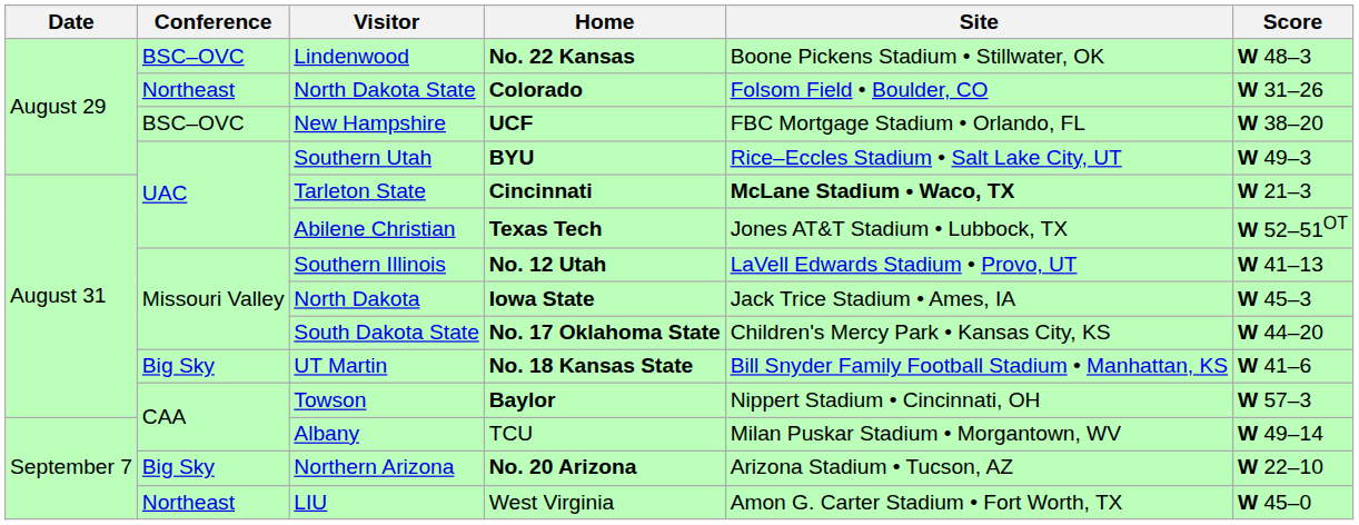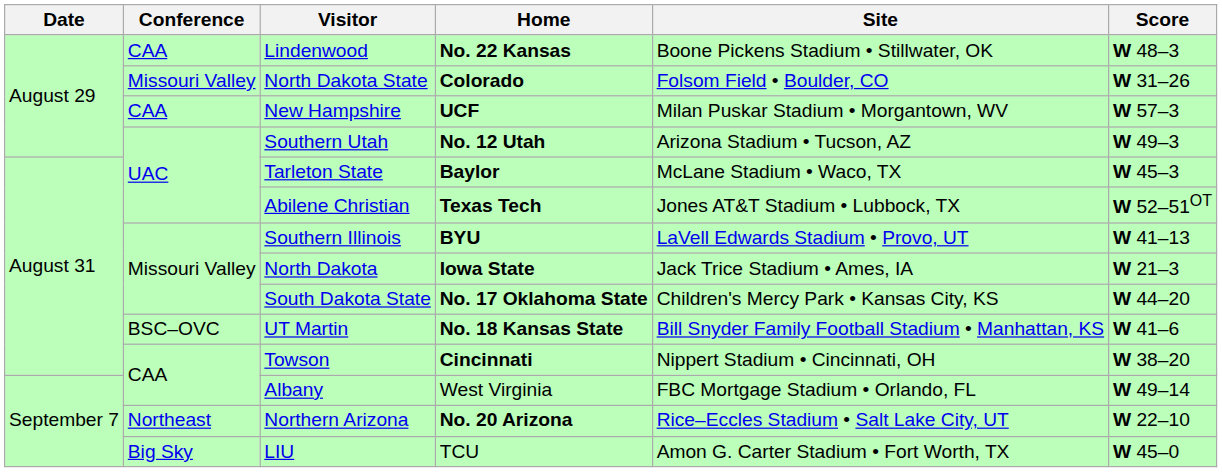Lindenwood | Conference: BSC–OVC -> CAA
North Dakota State | Conference: Northeast -> Missouri Valley
New Hampshire | Conference: BSC–OVC -> CAA
New Hampshire | Site: FBC Mortgage Stadium • Orlando, FL -> Milan Puskar Stadium • Morgantown, WV
New Hampshire | Score: W 38–20 -> W 57–3
Southern Utah | Home: BYU -> No. 12 Utah
Southern Utah | Site: Rice–Eccles Stadium • Salt Lake City, UT -> Arizona Stadium • Tucson, AZ
Tarleton State | Home: Cincinnati -> Baylor
Tarleton State | Site: bold -> normal
Tarleton State | Score: W 21–3 -> W 45–3
Southern Illinois | Home: No. 12 Utah -> BYU
North Dakota | Score: W 45–3 -> W 21–3
UT Martin | Conference: Big Sky -> BSC–OVC
Towson | Home: Baylor -> Cincinnati
Towson | Score: W 57–3 -> W 38–20
Albany | Home: TCU -> West Virginia
Albany | Site: Milan Puskar Stadium • Morgantown, WV -> FBC Mortgage Stadium • Orlando, FL
Northern Arizona | Conference: Big Sky -> Northeast
Northern Arizona | Site: Arizona Stadium • Tucson, AZ -> Rice–Eccles Stadium • Salt Lake City, UT
LIU | Conference: Northeast -> Big Sky
LIU | Home: West Virginia -> TCU
